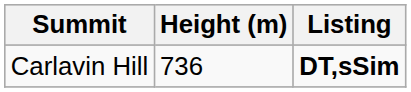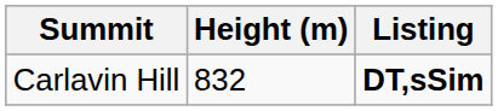Carlavin Hill | Height (m): 736 -> 832
